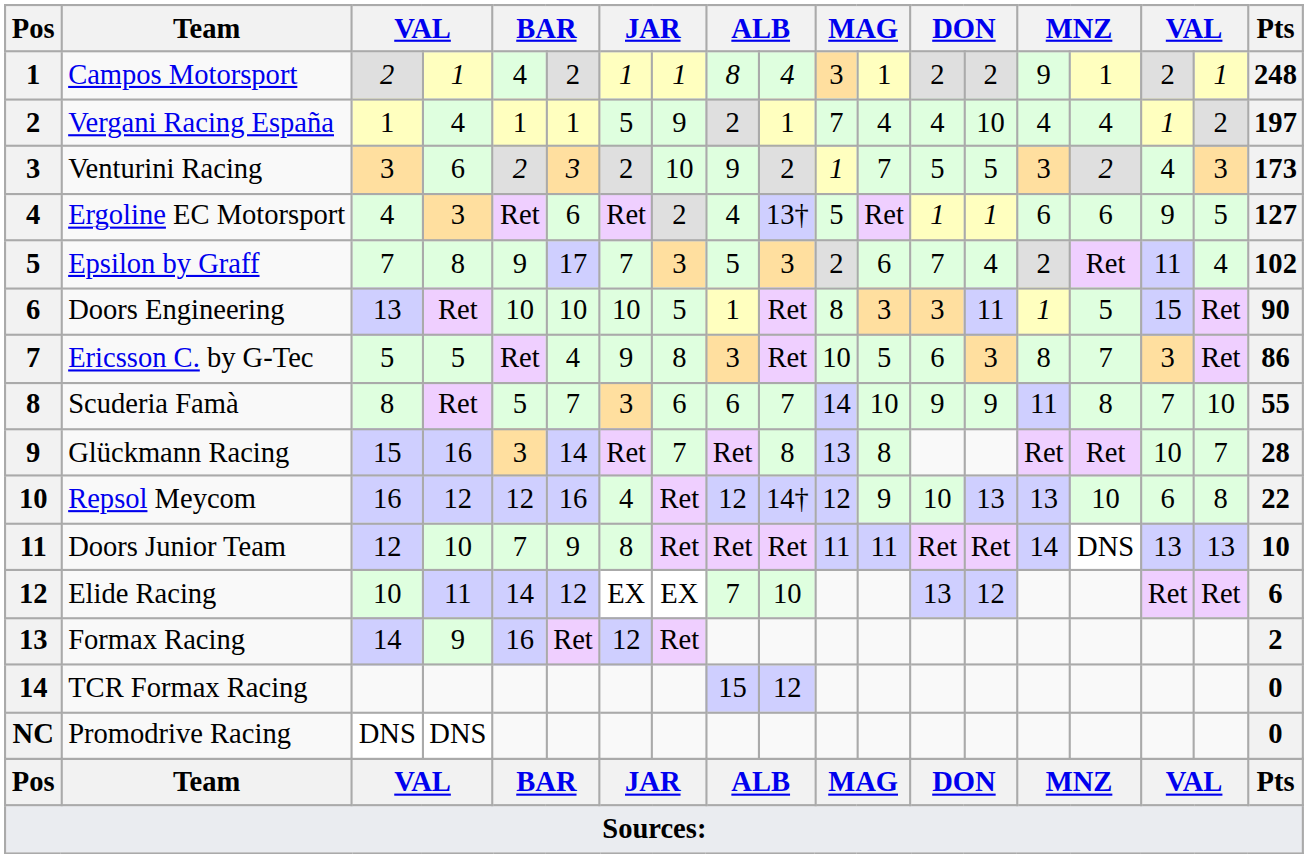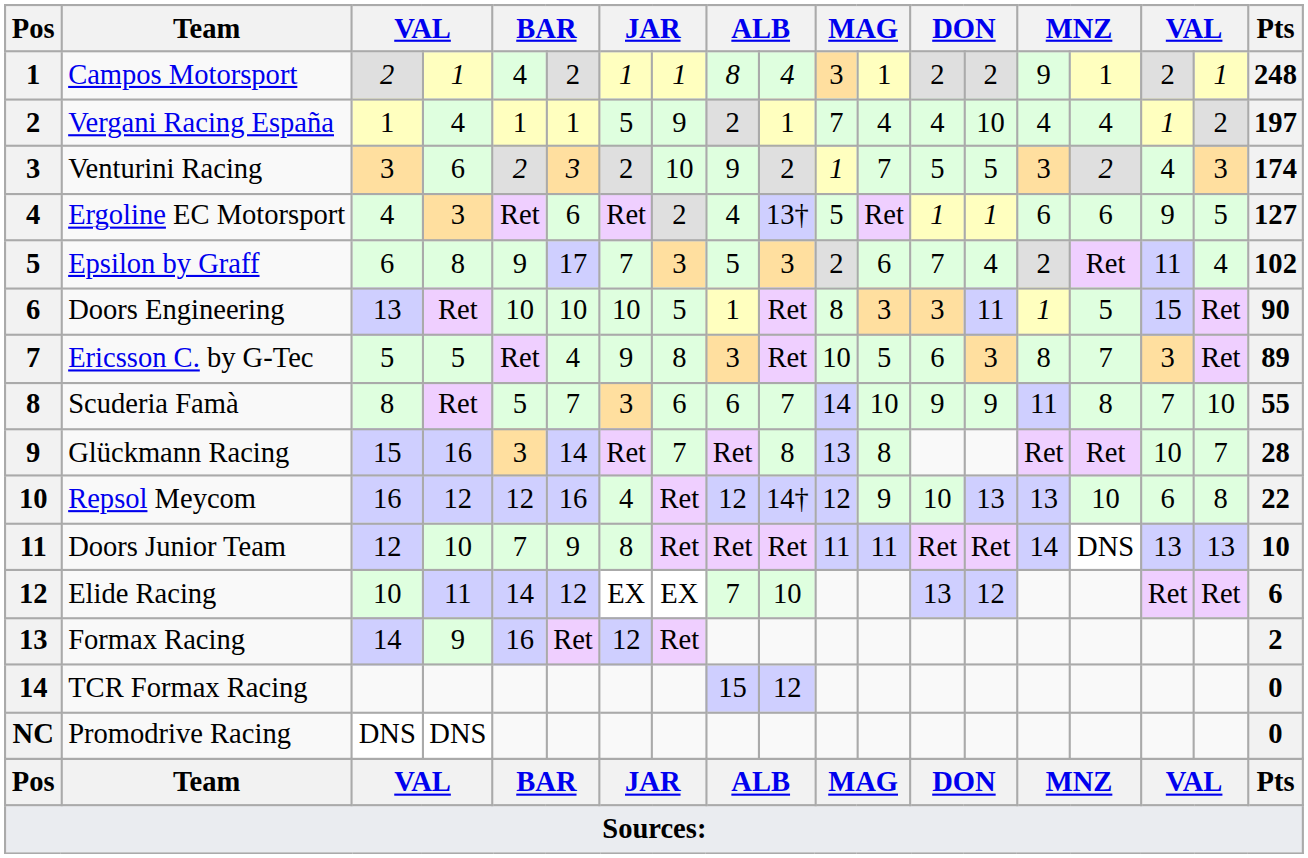Venturini Racing | Pts: 173 -> 174
Epsilon by Graff | column 3: 7 -> 6
Ericsson C. by G-Tec | Pts: 86 -> 89
